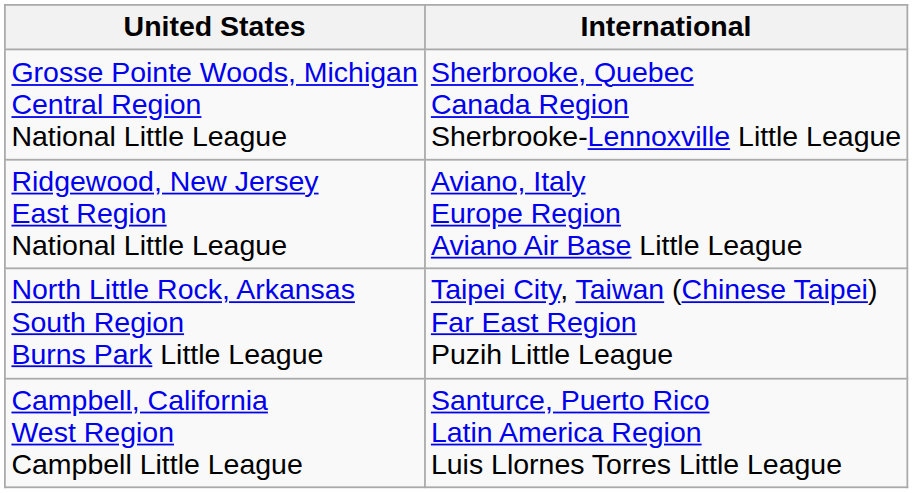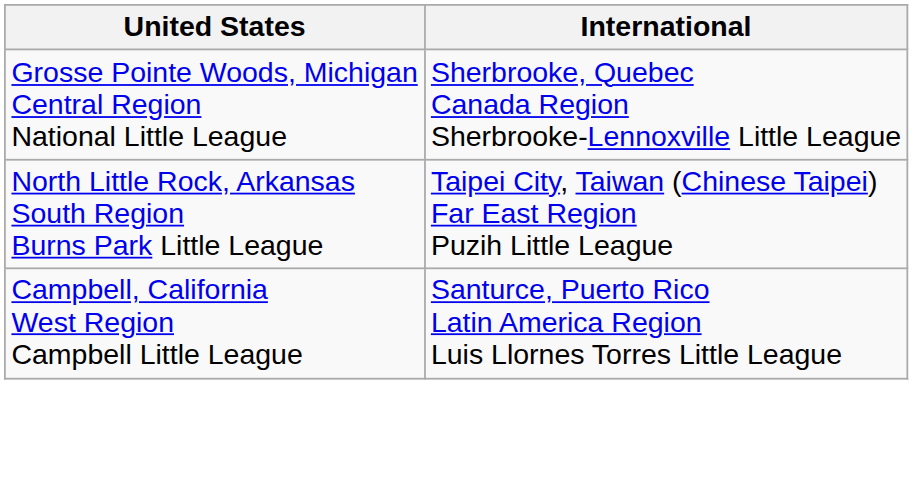- row: Ridgewood, New Jersey East Region National Little League | Aviano, Italy Europe Region Aviano Air Base Little League
